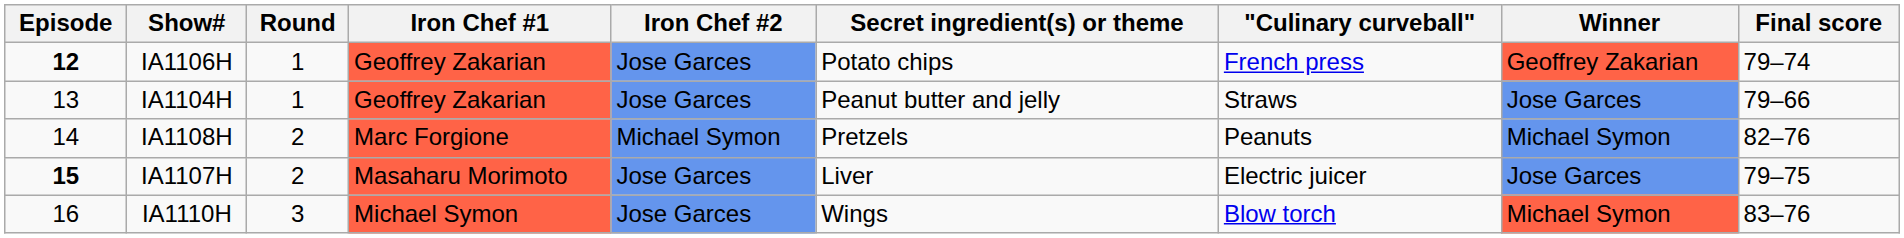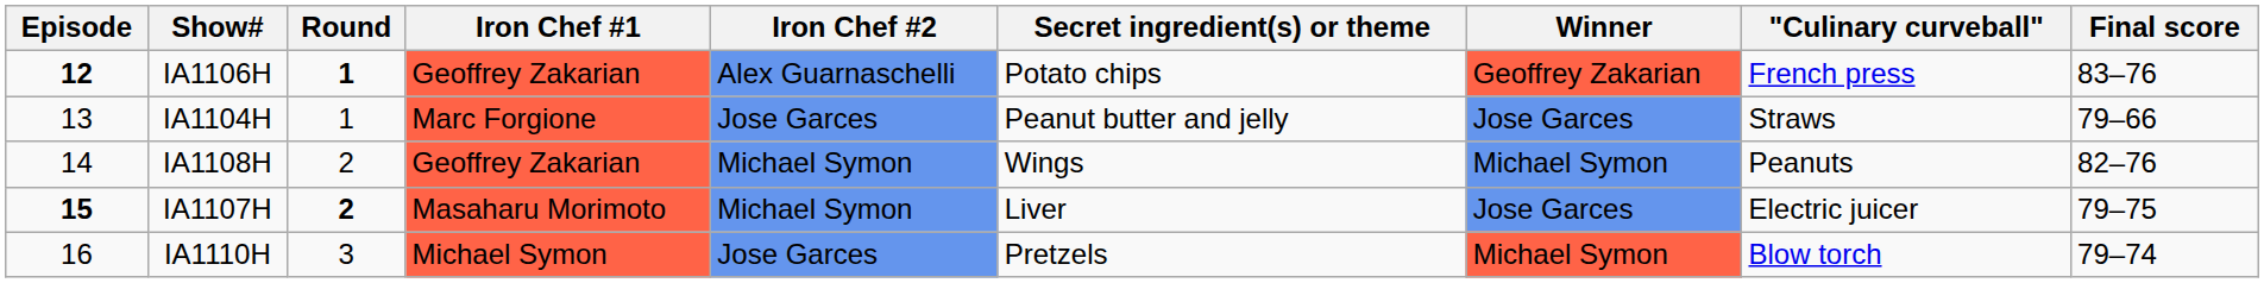columns swapped: "Culinary curveball" <-> Winner
IA1106H | Round: normal -> bold
IA1106H | Iron Chef #2: Jose Garces -> Alex Guarnaschelli
IA1106H | Final score: 79–74 -> 83–76
IA1104H | Iron Chef #1: Geoffrey Zakarian -> Marc Forgione
IA1108H | Iron Chef #1: Marc Forgione -> Geoffrey Zakarian
IA1108H | Secret ingredient(s) or theme: Pretzels -> Wings
IA1107H | Round: normal -> bold
IA1107H | Iron Chef #2: Jose Garces -> Michael Symon
IA1110H | Secret ingredient(s) or theme: Wings -> Pretzels
IA1110H | Final score: 83–76 -> 79–74
